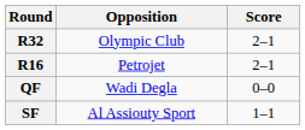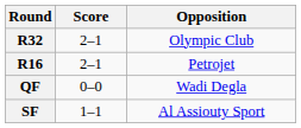columns swapped: Opposition <-> Score
